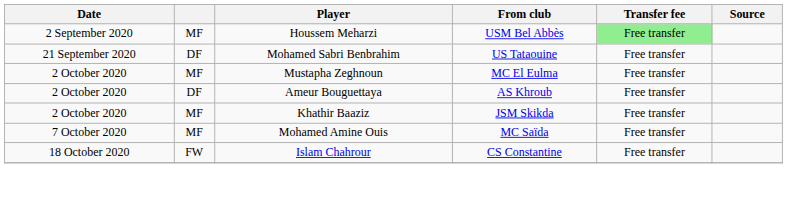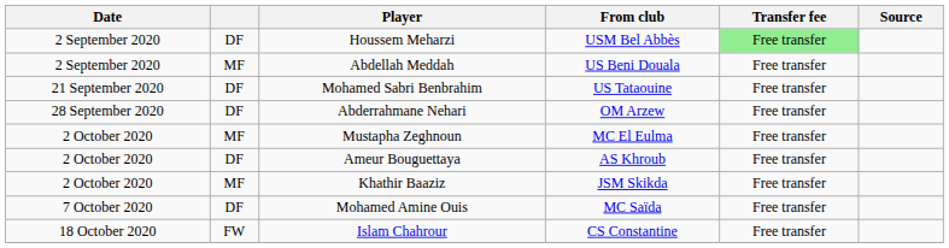Houssem Meharzi | column 2: MF -> DF
+ row: 2 September 2020 | MF | Abdellah Meddah | US Beni Douala | Free transfer
+ row: 28 September 2020 | DF | Abderrahmane Nehari | OM Arzew | Free transfer
Mohamed Amine Ouis | column 2: MF -> DF
